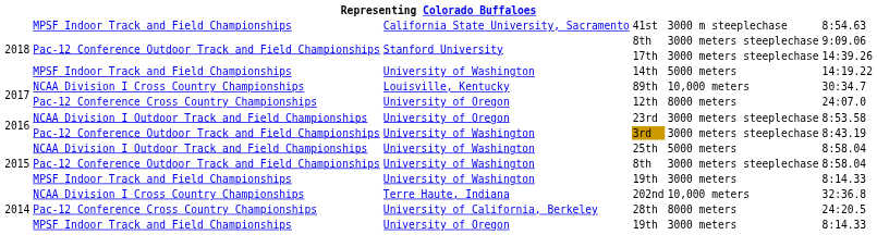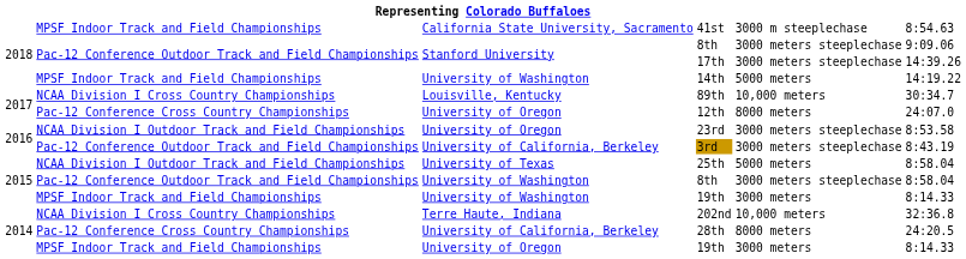3rd | column 3: University of Washington -> University of California, Berkeley
25th | column 3: University of Washington -> University of Texas
